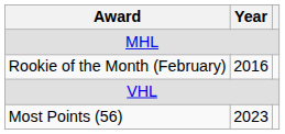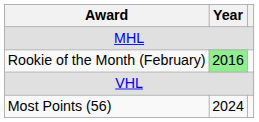Rookie of the Month (February) | Year: no background -> lightgreen background
Most Points (56) | Year: 2023 -> 2024
